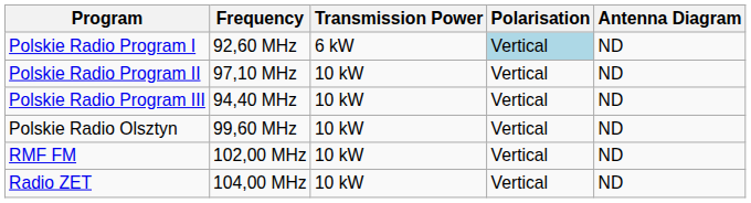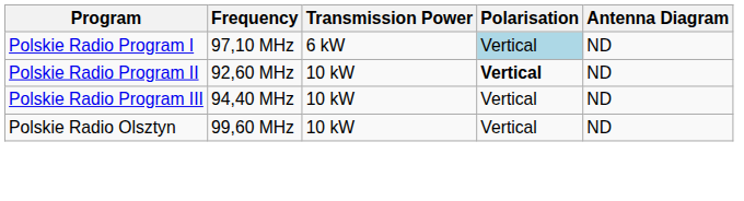Polskie Radio Program I | Frequency: 92,60 MHz -> 97,10 MHz
Polskie Radio Program II | Frequency: 97,10 MHz -> 92,60 MHz
Polskie Radio Program II | Polarisation: normal -> bold
- row: RMF FM | 102,00 MHz | 10 kW | Vertical | ND
- row: Radio ZET | 104,00 MHz | 10 kW | Vertical | ND
